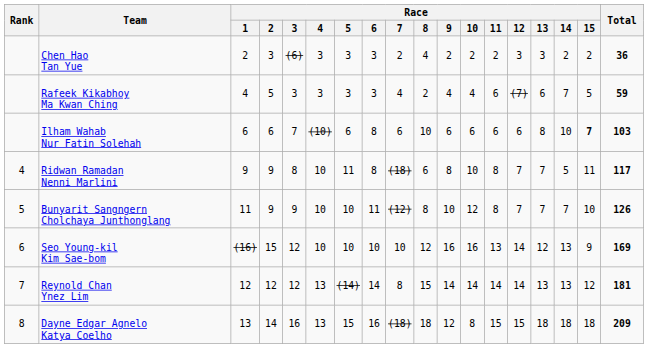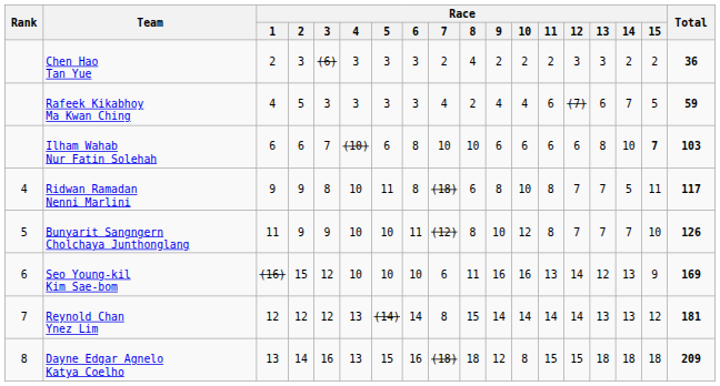Ilham Wahab Nur Fatin Solehah | Race / 7: 6 -> 10
Seo Young-kil Kim Sae-bom | Race / 7: 10 -> 6
Seo Young-kil Kim Sae-bom | Race / 8: 12 -> 11
